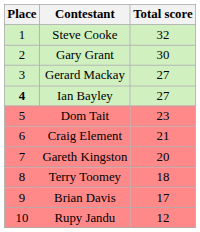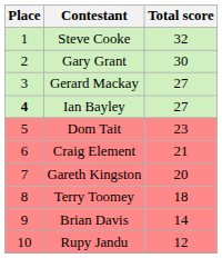Brian Davis | Total score: 17 -> 14
